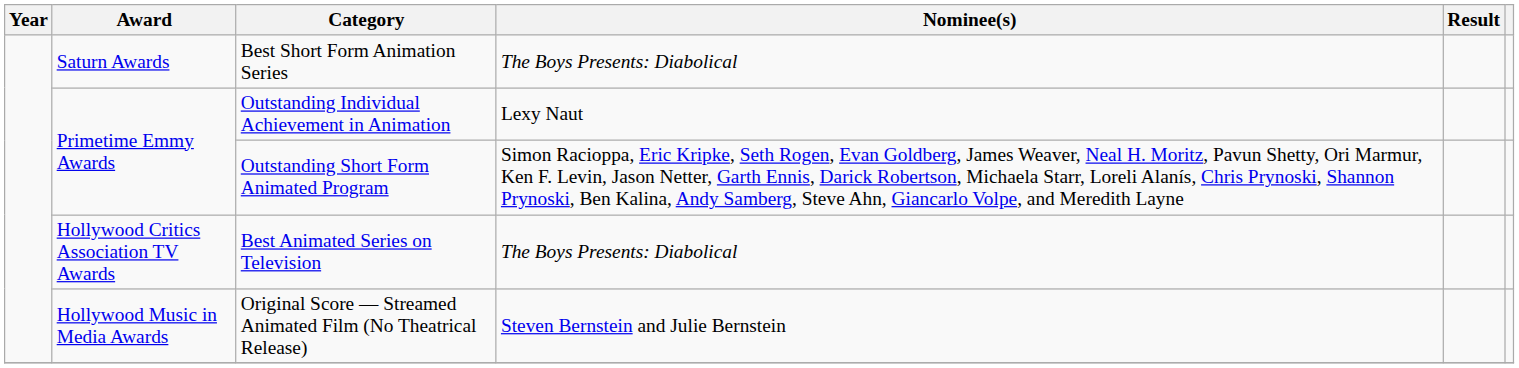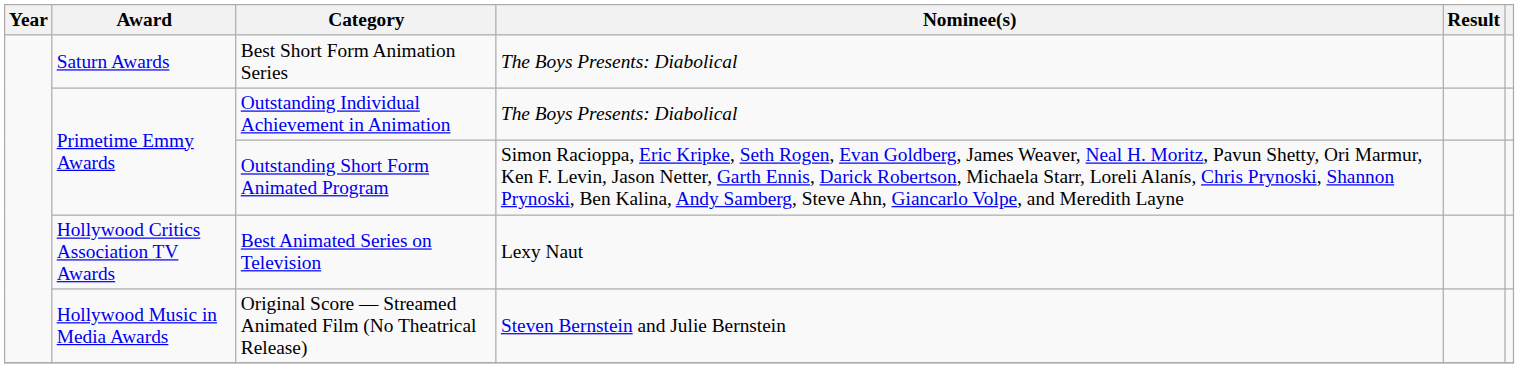Outstanding Individual Achievement in Animation | Nominee(s): Lexy Naut -> The Boys Presents: Diabolical
Best Animated Series on Television | Nominee(s): The Boys Presents: Diabolical -> Lexy Naut
